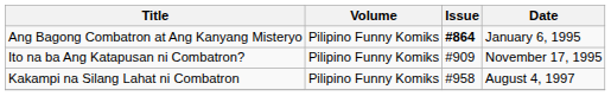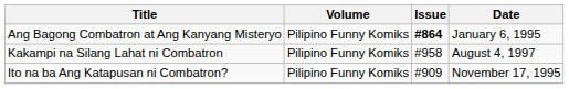rows swapped: Ito na ba Ang Katapusan ni Combatron? <-> Kakampi na Silang Lahat ni Combatron
